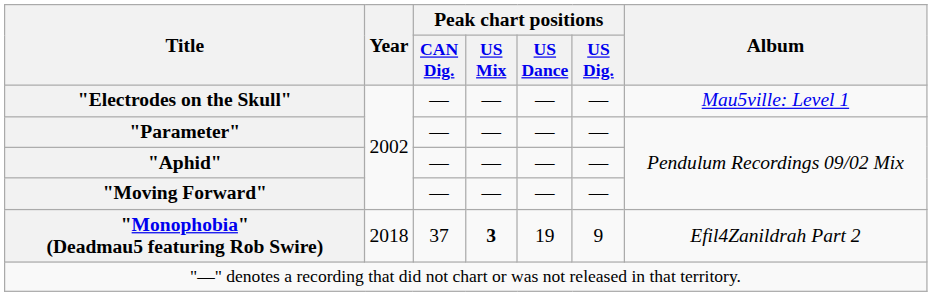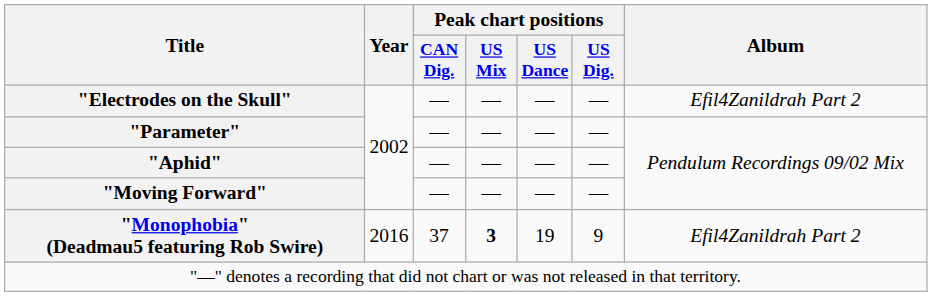"Electrodes on the Skull" | Album: Mau5ville: Level 1 -> Efil4Zanildrah Part 2
"Monophobia" (Deadmau5 featuring Rob Swire) | Year: 2018 -> 2016
